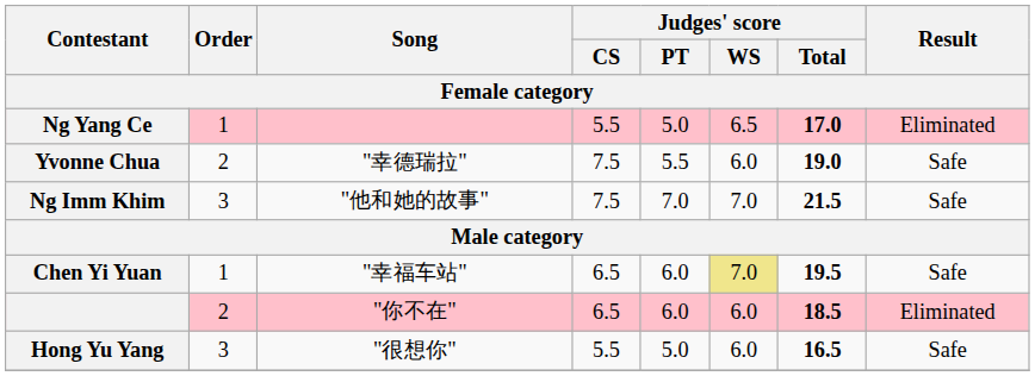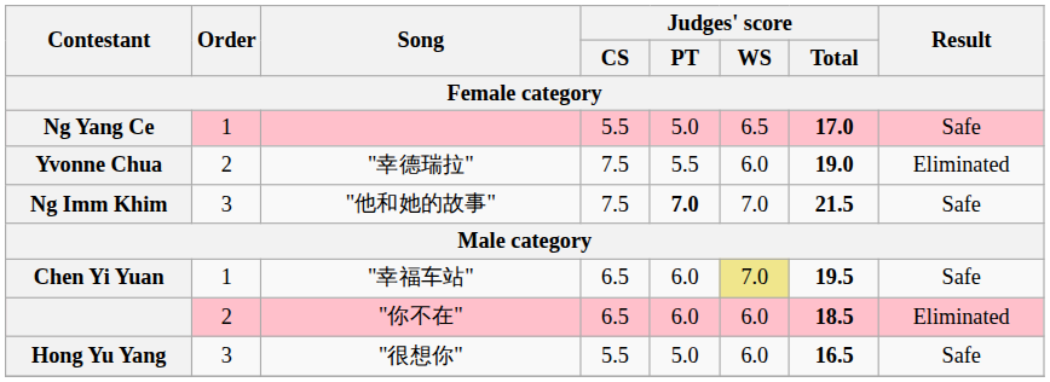Ng Yang Ce | Result: Eliminated -> Safe
Yvonne Chua | Result: Safe -> Eliminated
Ng Imm Khim | Judges' score / PT: normal -> bold
